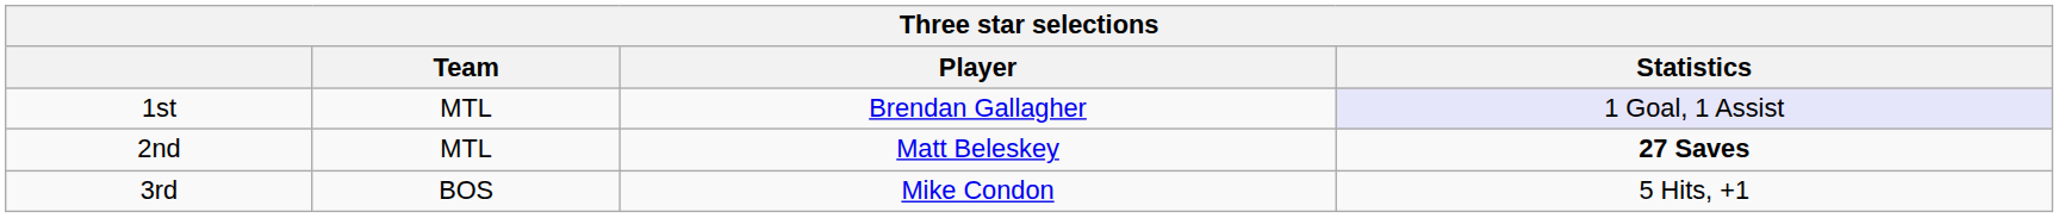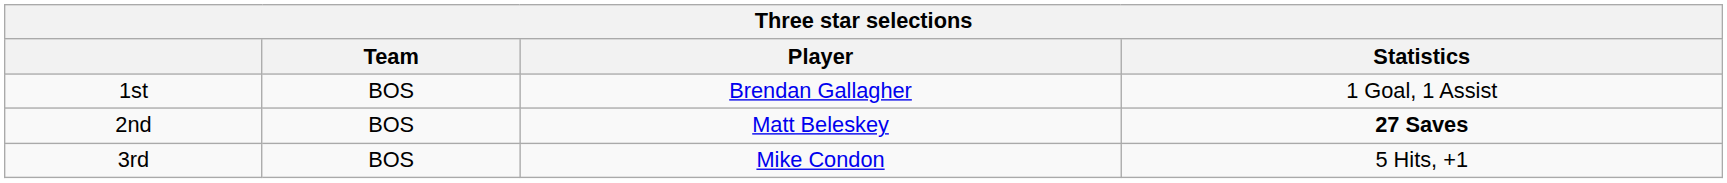1st | Team: MTL -> BOS
1st | Statistics: lavender background -> no background
2nd | Team: MTL -> BOS
